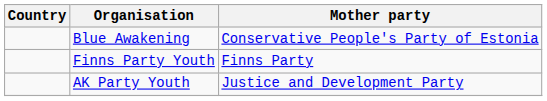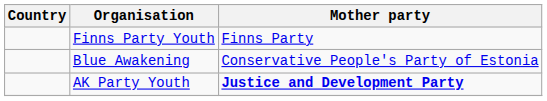rows swapped: Blue Awakening <-> Finns Party Youth
AK Party Youth | Mother party: normal -> bold
